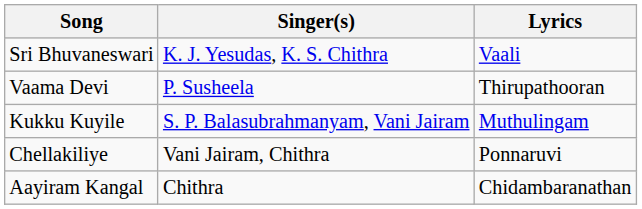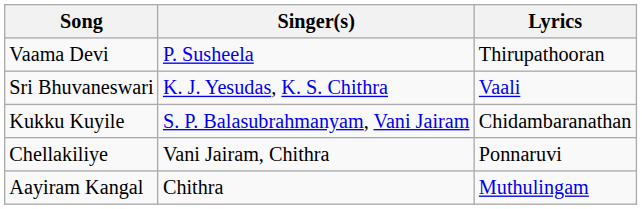rows swapped: Sri Bhuvaneswari <-> Vaama Devi
Kukku Kuyile | Lyrics: Muthulingam -> Chidambaranathan
Aayiram Kangal | Lyrics: Chidambaranathan -> Muthulingam
